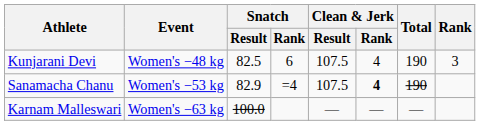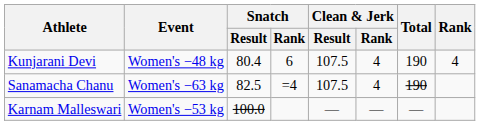Kunjarani Devi | Snatch / Result: 82.5 -> 80.4
Kunjarani Devi | Rank: 3 -> 4
Sanamacha Chanu | Event: Women's −53 kg -> Women's −63 kg
Sanamacha Chanu | Snatch / Result: 82.9 -> 82.5
Sanamacha Chanu | Clean & Jerk / Rank: bold -> normal
Karnam Malleswari | Event: Women's −63 kg -> Women's −53 kg
